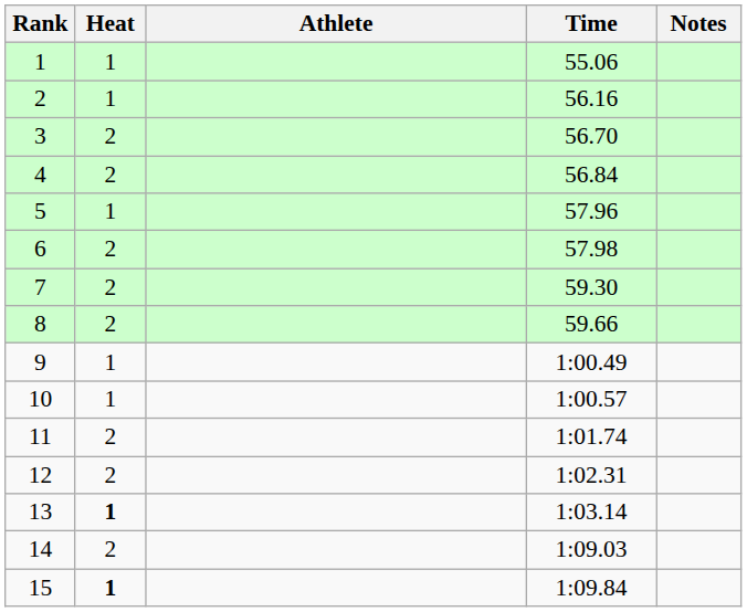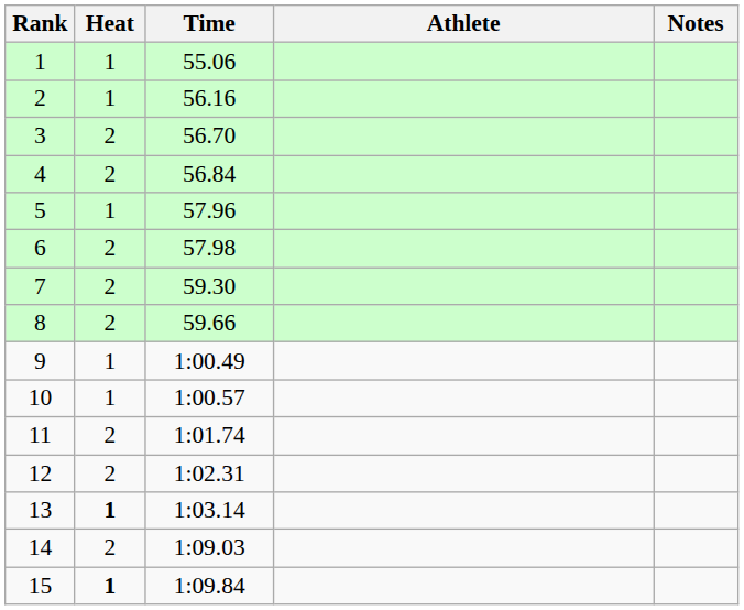columns swapped: Athlete <-> Time
